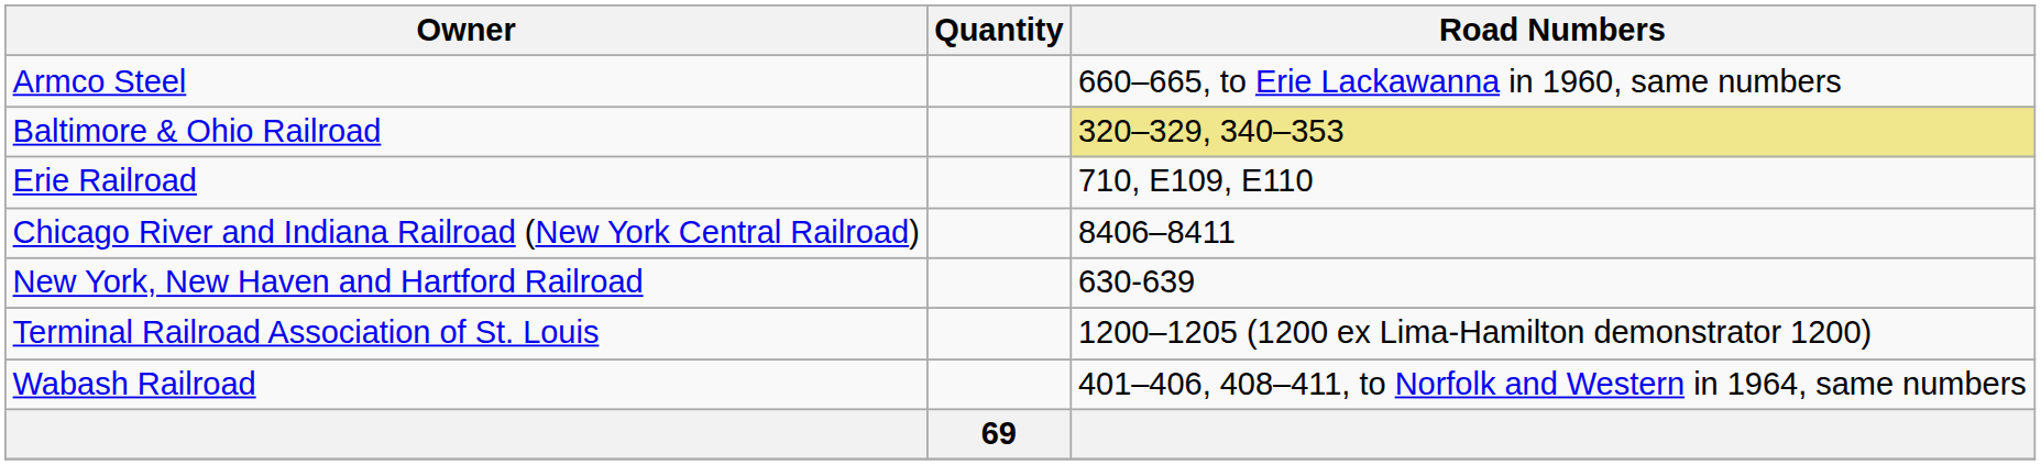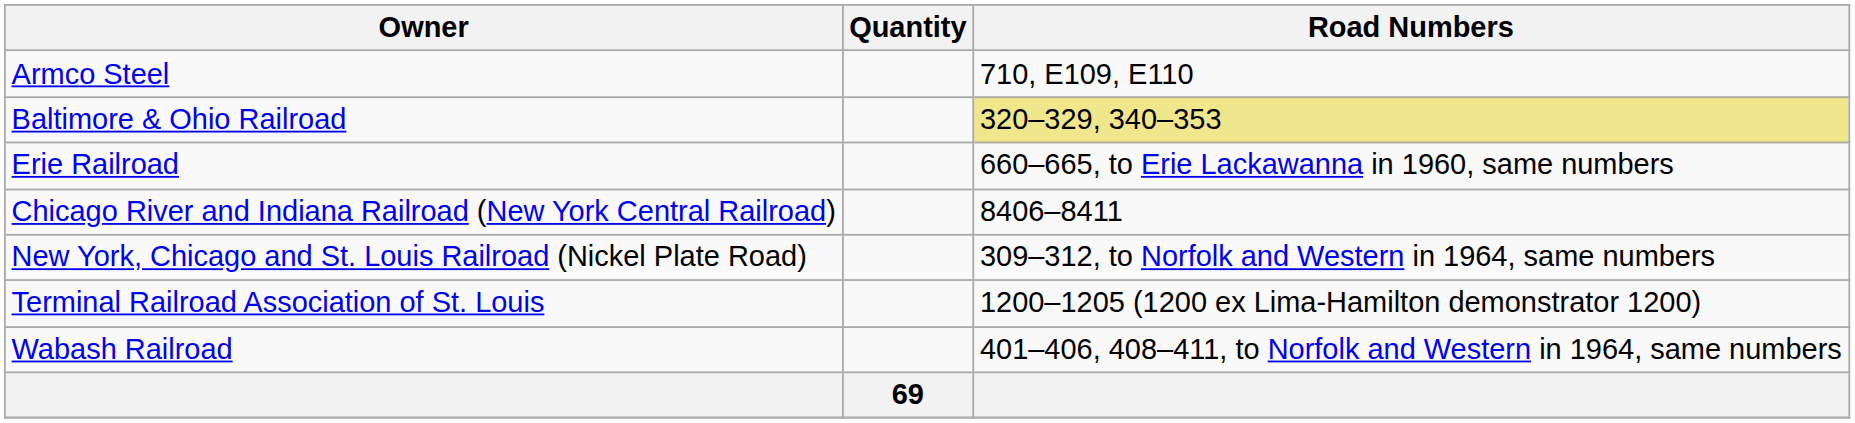Armco Steel | Road Numbers: 660–665, to Erie Lackawanna in 1960, same numbers -> 710, E109, E110
Erie Railroad | Road Numbers: 710, E109, E110 -> 660–665, to Erie Lackawanna in 1960, same numbers
- row: New York, New Haven and Hartford Railroad | 630-639
+ row: New York, Chicago and St. Louis Railroad (Nickel Plate Road) | 309–312, to Norfolk and Western in 1964, same numbers
